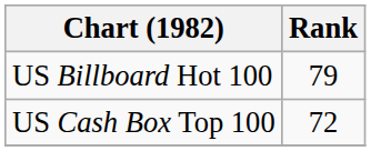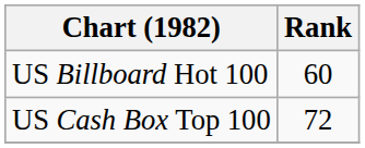US Billboard Hot 100 | Rank: 79 -> 60
